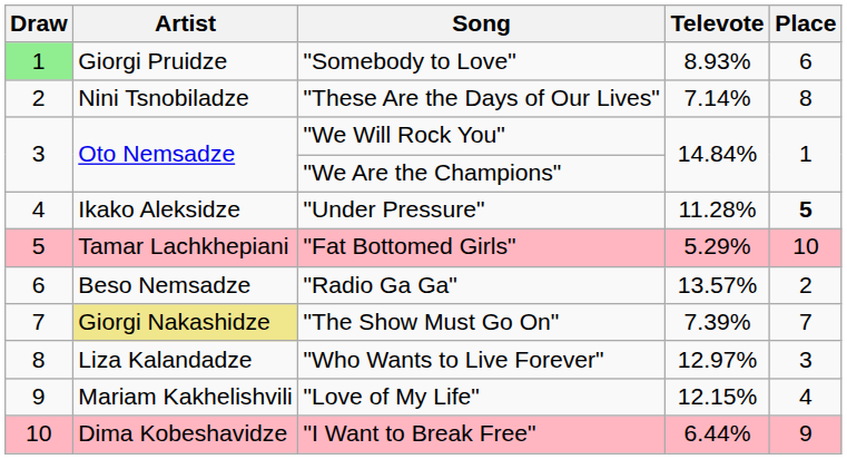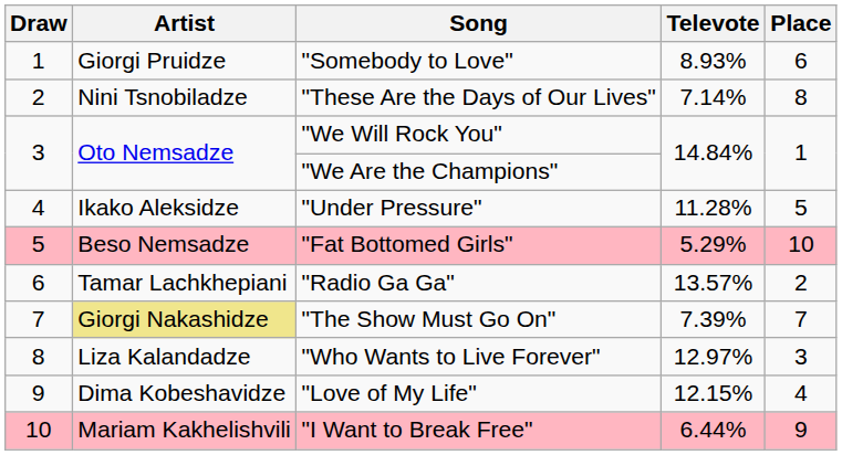"Somebody to Love" | Draw: lightgreen background -> no background
"Under Pressure" | Place: bold -> normal
"Fat Bottomed Girls" | Artist: Tamar Lachkhepiani -> Beso Nemsadze
"Radio Ga Ga" | Artist: Beso Nemsadze -> Tamar Lachkhepiani
"Love of My Life" | Artist: Mariam Kakhelishvili -> Dima Kobeshavidze
"I Want to Break Free" | Artist: Dima Kobeshavidze -> Mariam Kakhelishvili
